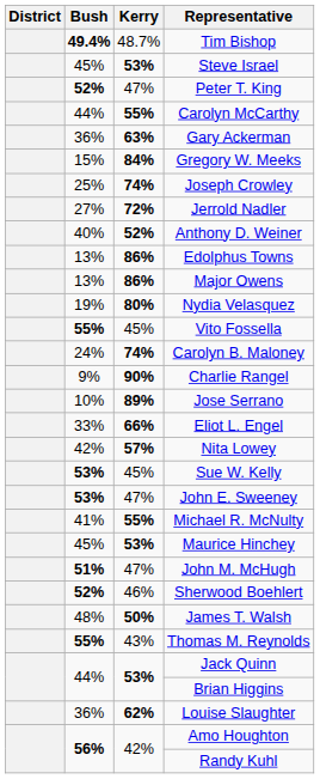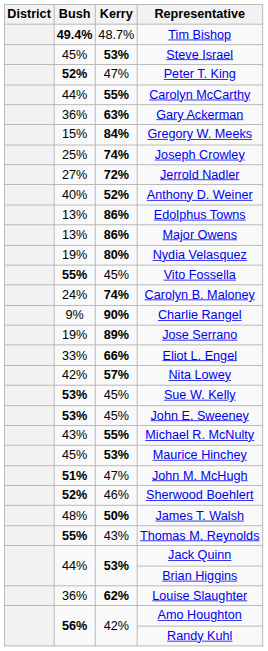Jose Serrano | Bush: 10% -> 19%
John E. Sweeney | Kerry: 47% -> 45%
Michael R. McNulty | Bush: 41% -> 43%
